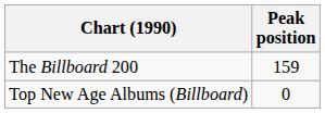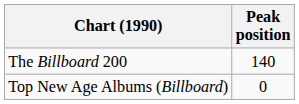The Billboard 200 | Peak position: 159 -> 140
